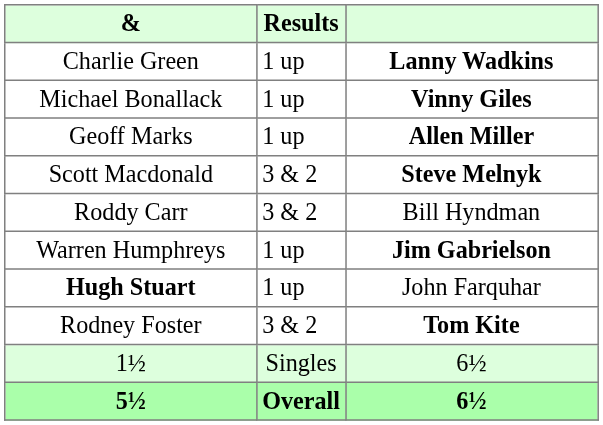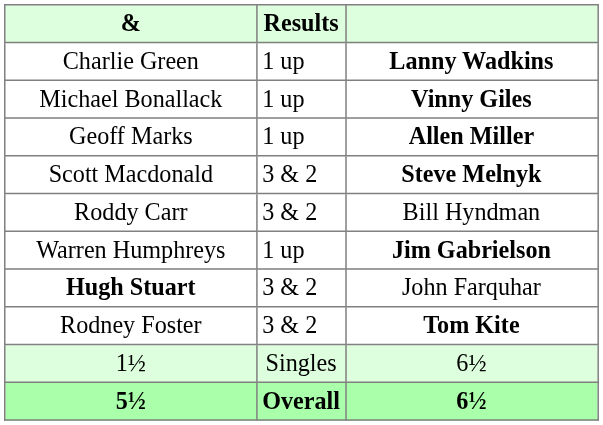Hugh Stuart | Results: 1 up -> 3 & 2
